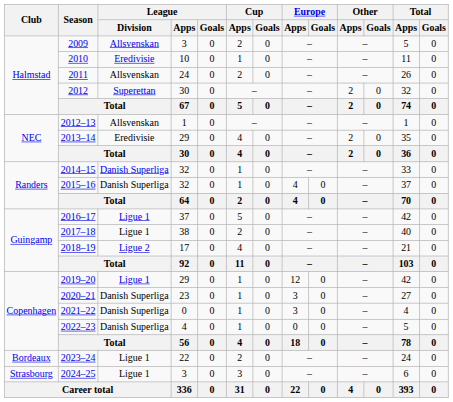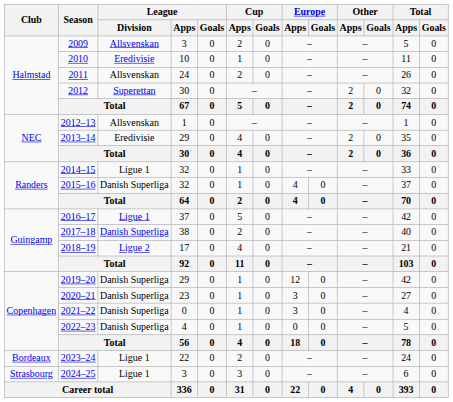2014–15 | League / Division: Danish Superliga -> Ligue 1
2017–18 | League / Division: Ligue 1 -> Danish Superliga
2019–20 | League / Division: Ligue 1 -> Danish Superliga
